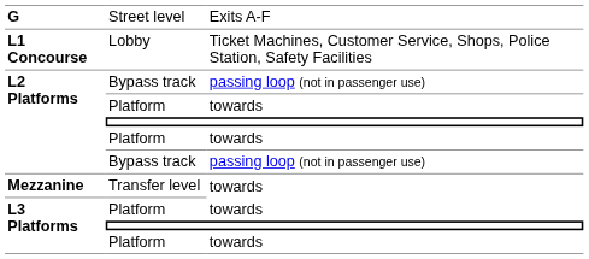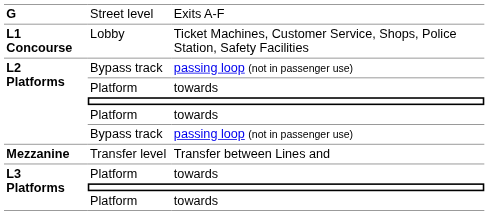Transfer level | column 3: towards -> Transfer between Lines and
